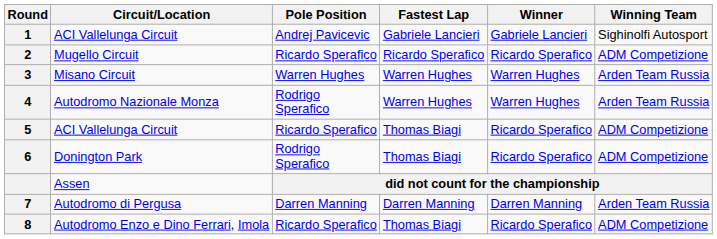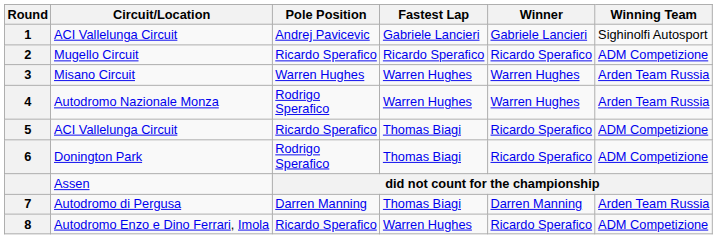7 | Fastest Lap: Darren Manning -> Thomas Biagi
8 | Fastest Lap: Thomas Biagi -> Warren Hughes
